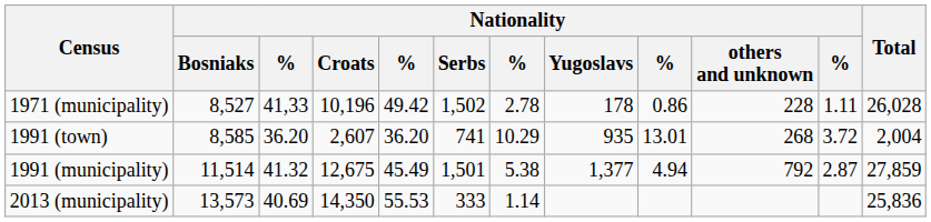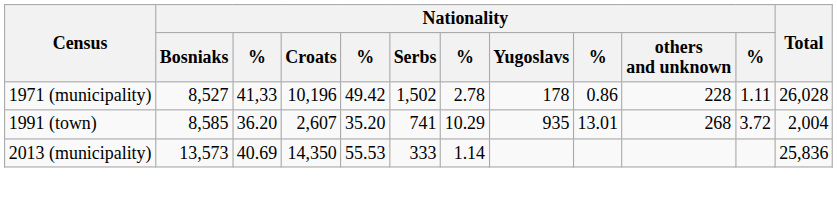1991 (town) | column 5: 36.20 -> 35.20
- row: 1991 (municipality) | 11,514 | 41.32 | 12,675 | 45.49 | 1,501 | 5.38 | 1,377 | 4.94 | 792 | 2.87 | 27,859
